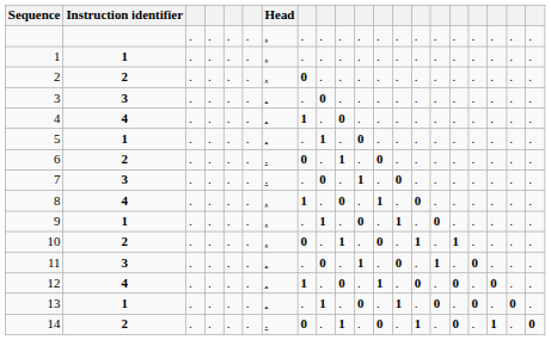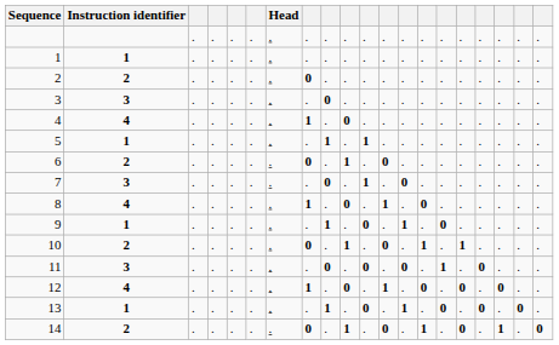5 | column 11: 0 -> 1
11 | column 11: 1 -> 0
